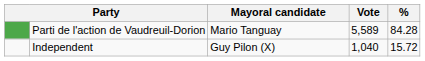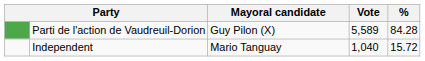Parti de l'action de Vaudreuil-Dorion | Mayoral candidate: Mario Tanguay -> Guy Pilon (X)
Independent | Mayoral candidate: Guy Pilon (X) -> Mario Tanguay
